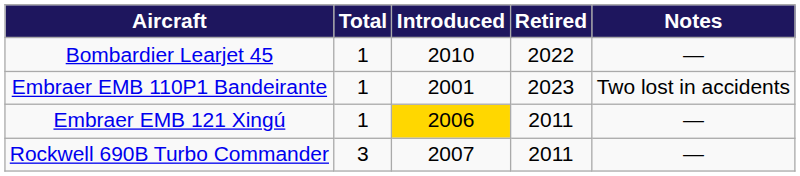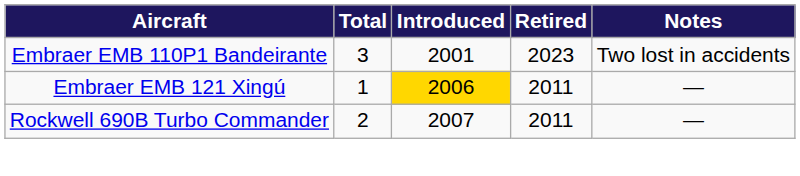- row: Bombardier Learjet 45 | 1 | 2010 | 2022 | —
Embraer EMB 110P1 Bandeirante | Total: 1 -> 3
Rockwell 690B Turbo Commander | Total: 3 -> 2
